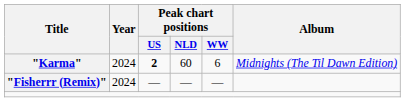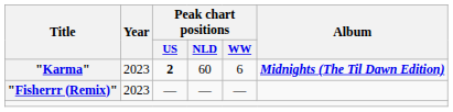"Karma" | Year: 2024 -> 2023
"Karma" | Album: normal -> bold
"Fisherrr (Remix)" | Year: 2024 -> 2023
